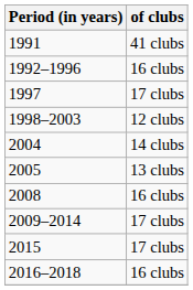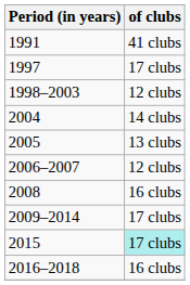- row: 1992–1996 | 16 clubs
+ row: 2006–2007 | 12 clubs
2015 | of clubs: no background -> paleturquoise background
